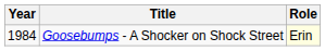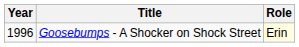Goosebumps - A Shocker on Shock Street | Year: 1984 -> 1996
